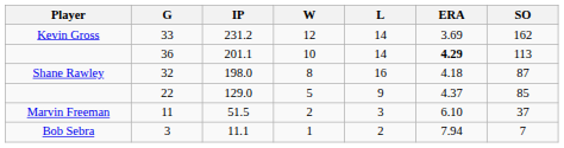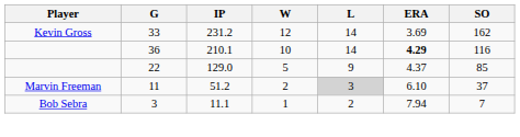36 | IP: 201.1 -> 210.1
36 | SO: 113 -> 116
- row: Shane Rawley | 32 | 198.0 | 8 | 16 | 4.18 | 87
11 | IP: 51.5 -> 51.2
11 | L: no background -> lightgrey background
